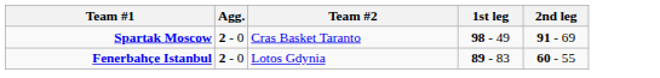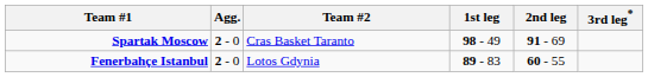+ column: 3rd leg*
